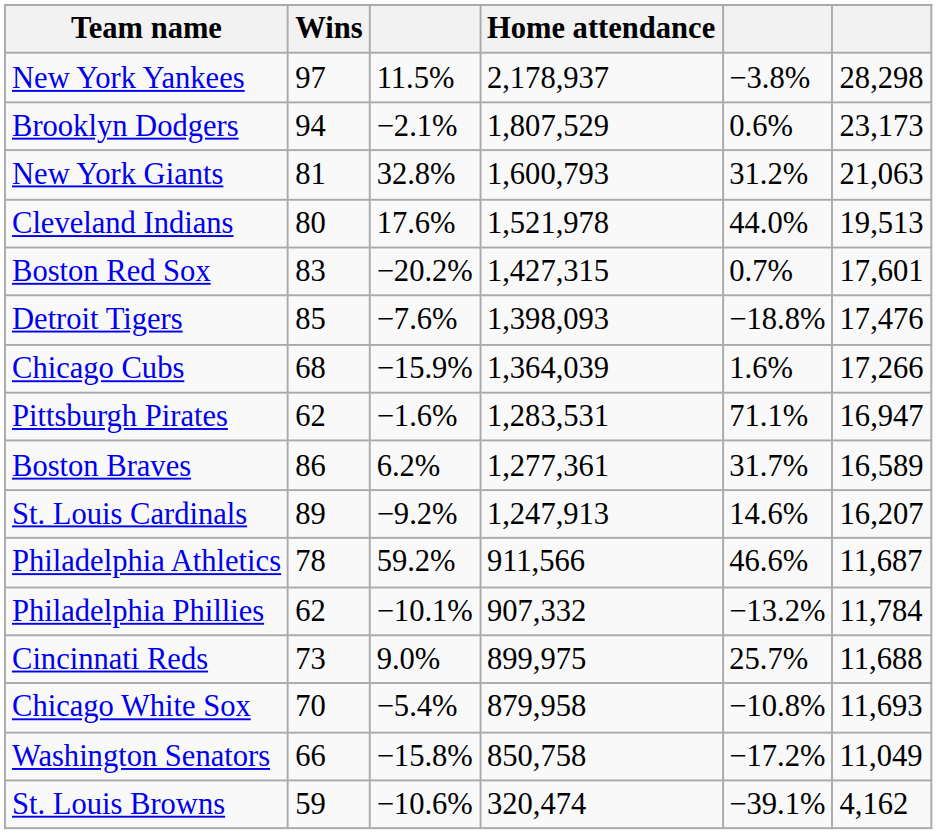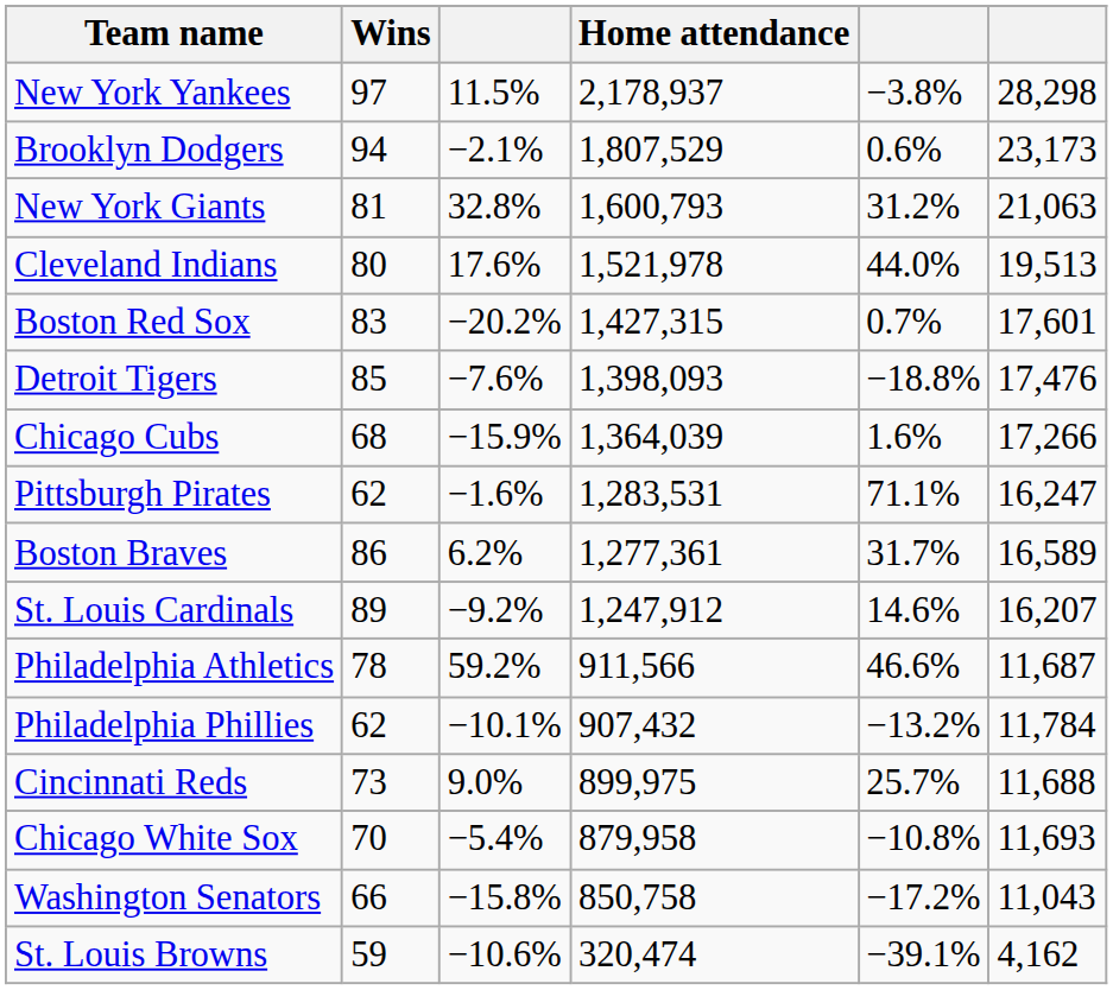Pittsburgh Pirates | column 6: 16,947 -> 16,247
St. Louis Cardinals | Home attendance: 1,247,913 -> 1,247,912
Philadelphia Phillies | Home attendance: 907,332 -> 907,432
Washington Senators | column 6: 11,049 -> 11,043
